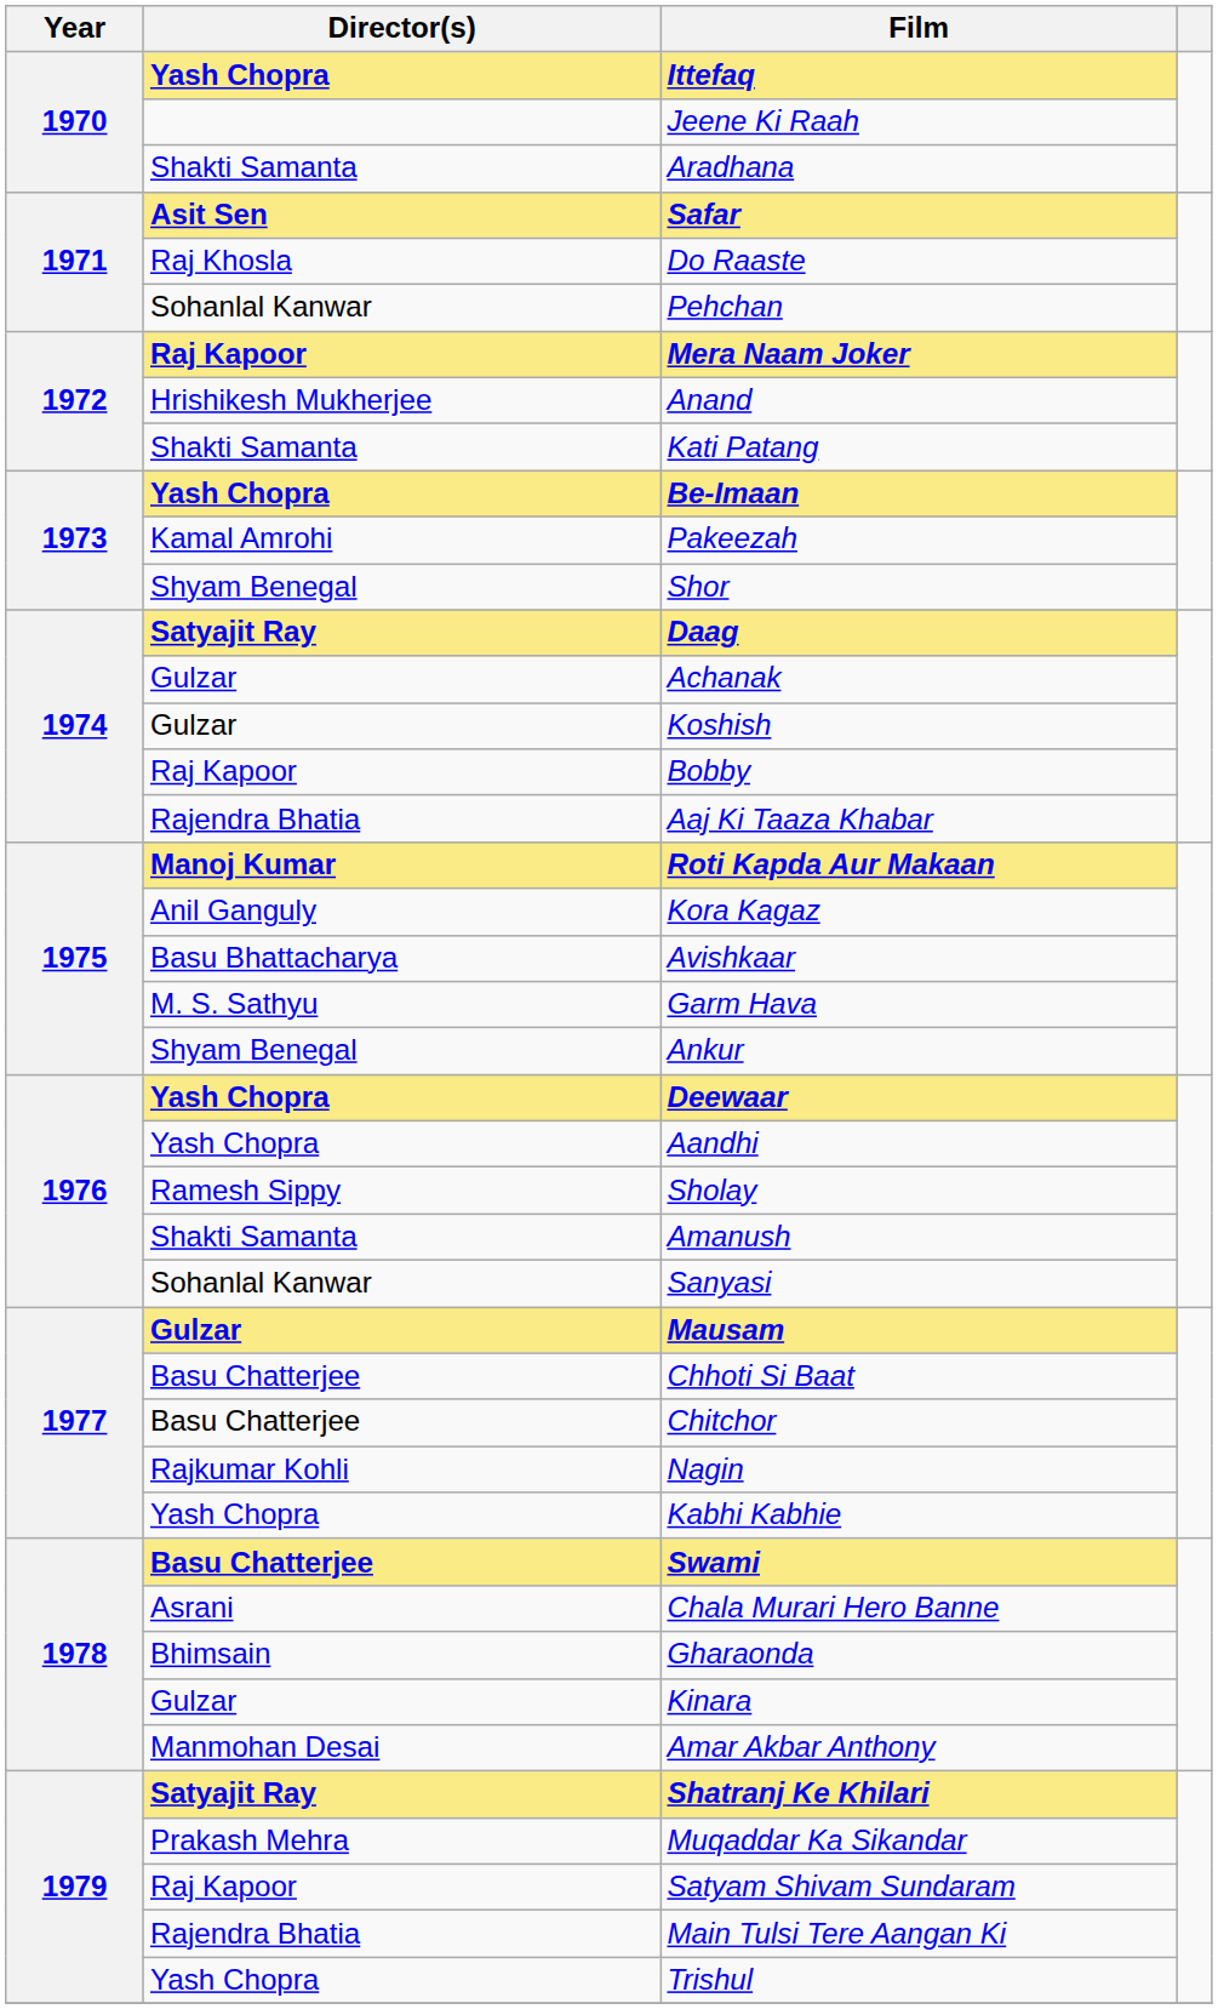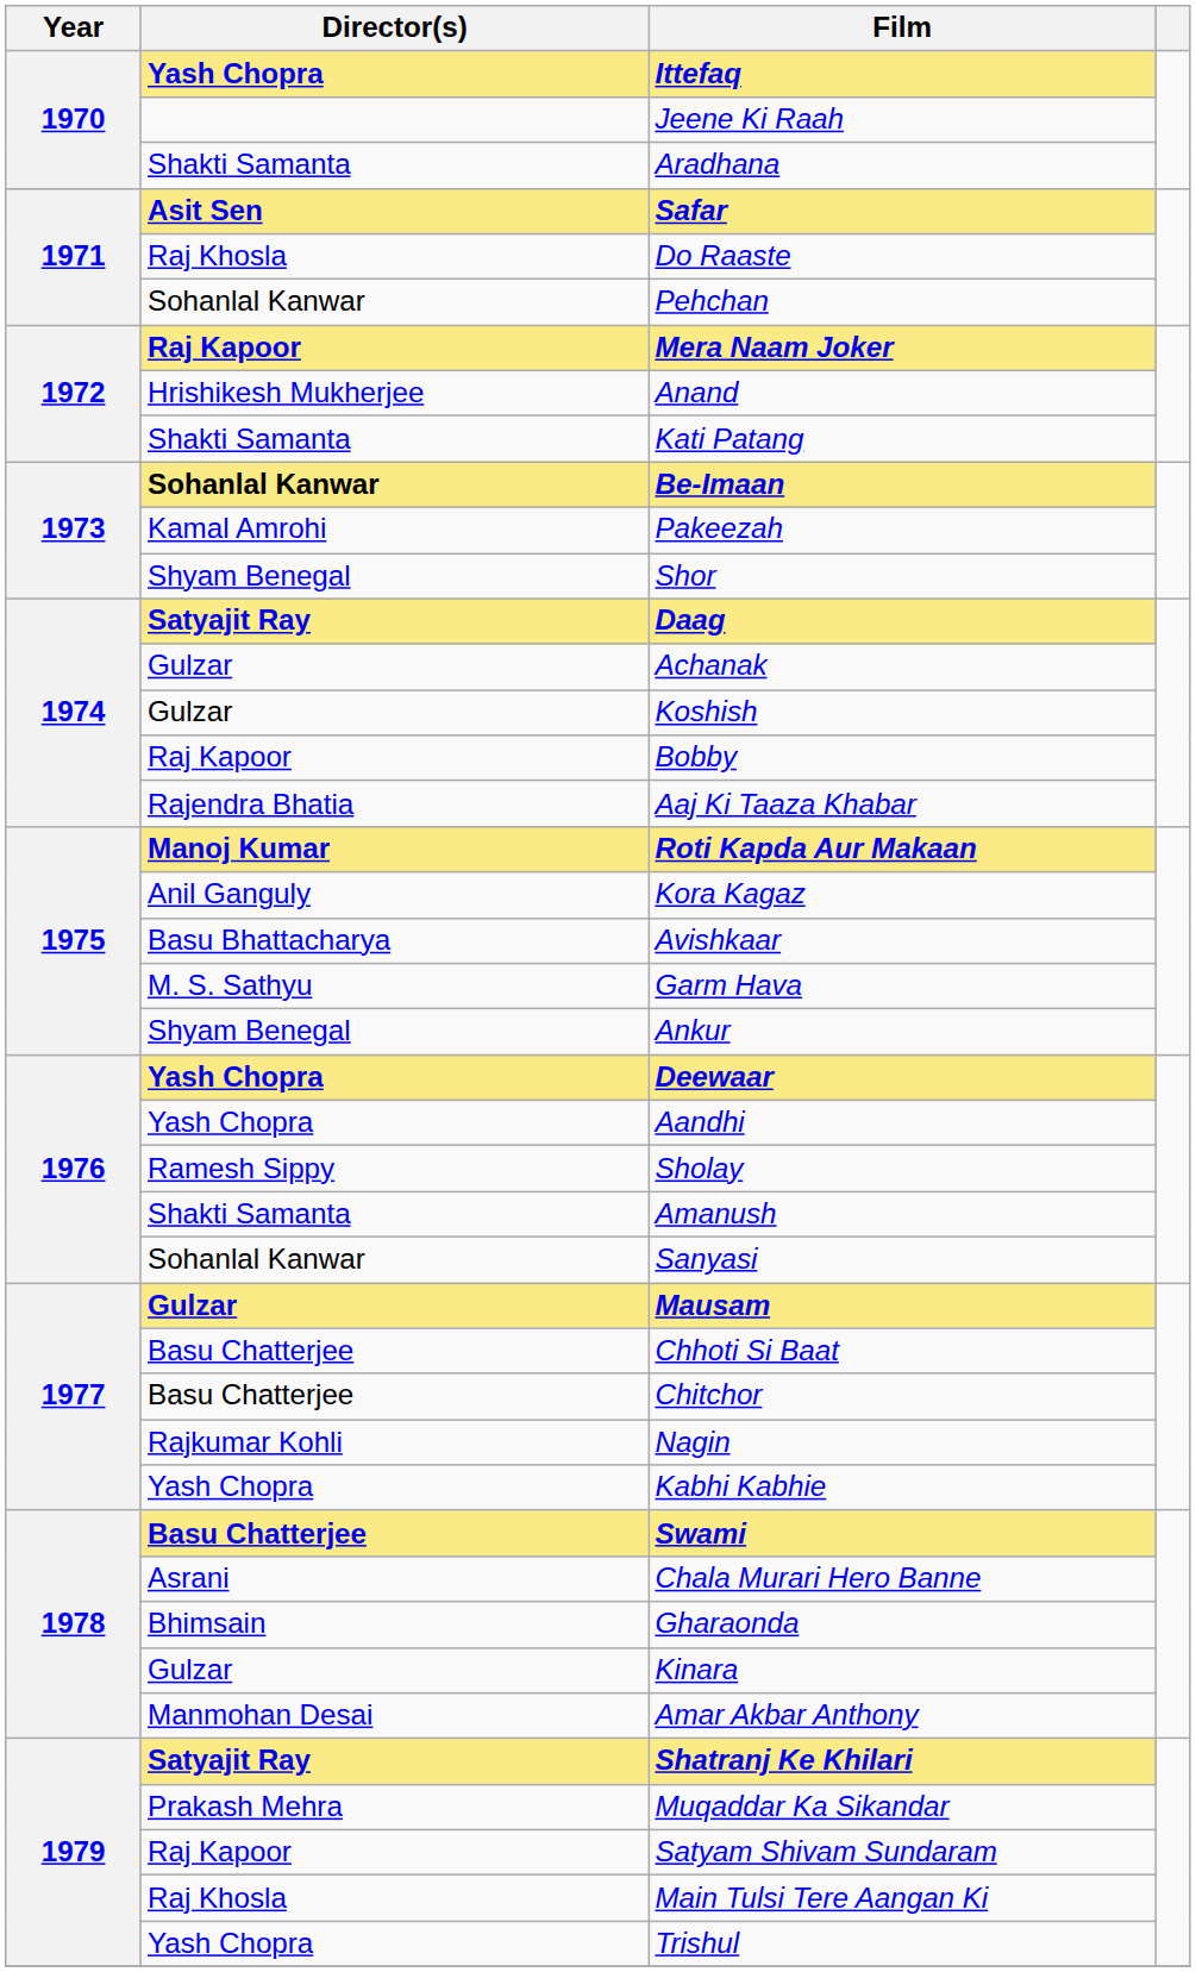Be-Imaan | Director(s): Yash Chopra -> Sohanlal Kanwar
Main Tulsi Tere Aangan Ki | Director(s): Rajendra Bhatia -> Raj Khosla
